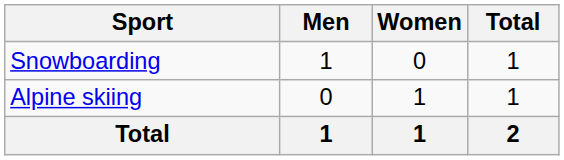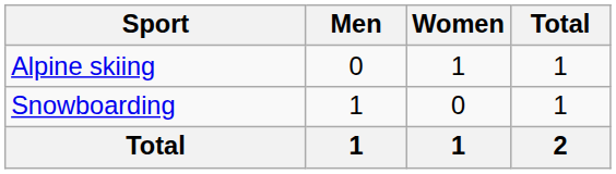rows swapped: Alpine skiing <-> Snowboarding
